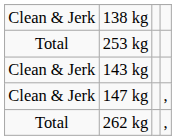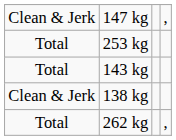rows swapped: 138 kg <-> 147 kg
143 kg | column 1: Clean & Jerk -> Total
